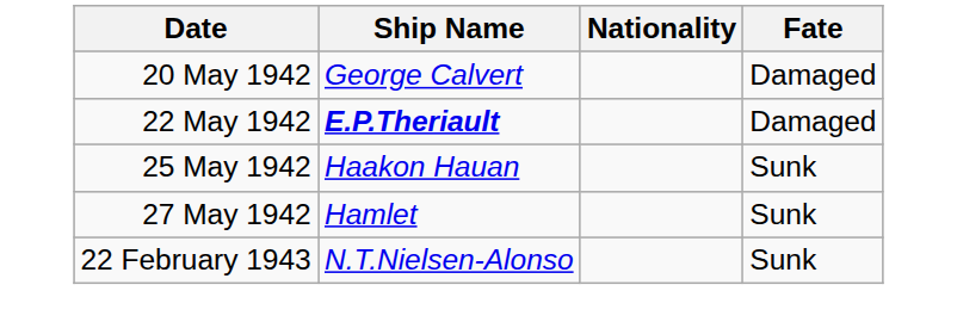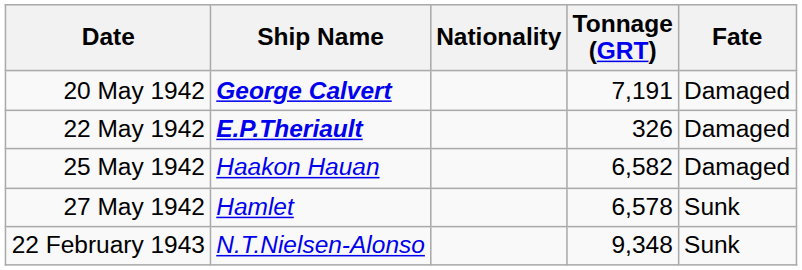+ column: Tonnage (GRT) | 7,191 | 326 | 6,582 | 6,578 | 9,348
20 May 1942 | Ship Name: normal -> bold
25 May 1942 | Fate: Sunk -> Damaged
